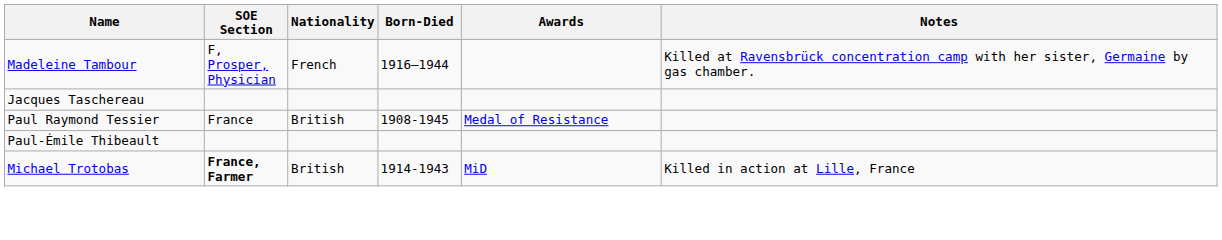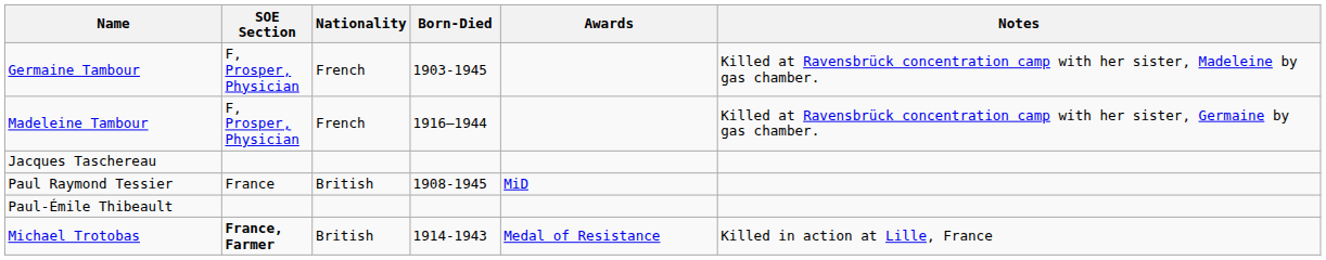+ row: Germaine Tambour | F, Prosper, Physician | French | 1903-1945 | Killed at Ravensbrück concentration camp with her sister, Madeleine by gas chamber.
Paul Raymond Tessier | Awards: Medal of Resistance -> MiD
Michael Trotobas | Awards: MiD -> Medal of Resistance
